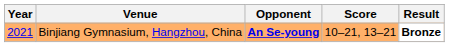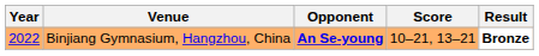Binjiang Gymnasium, Hangzhou, China | Year: 2021 -> 2022
